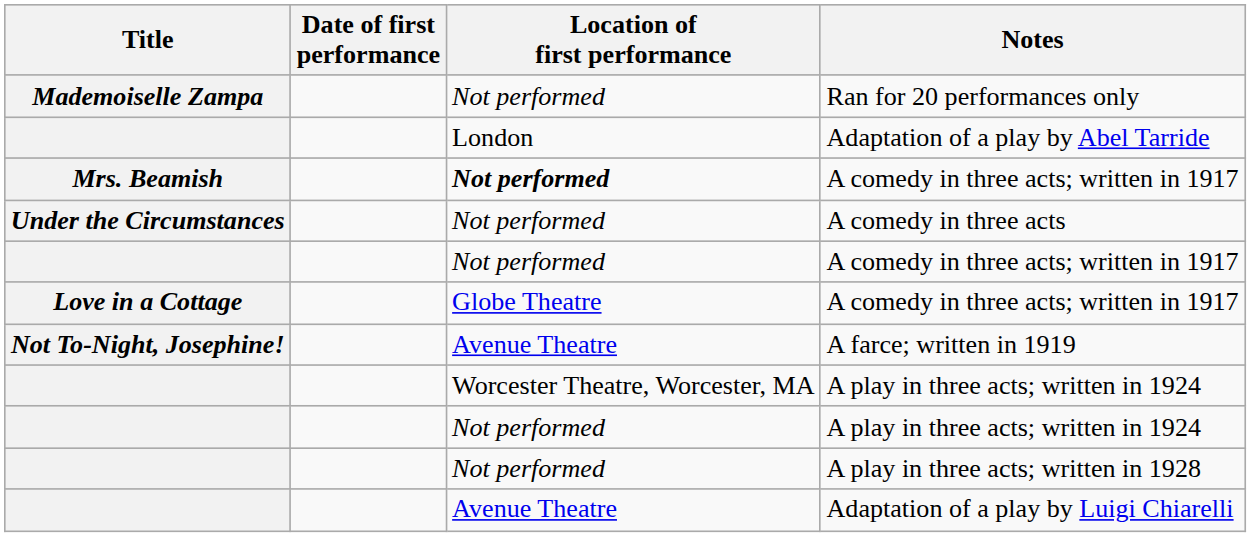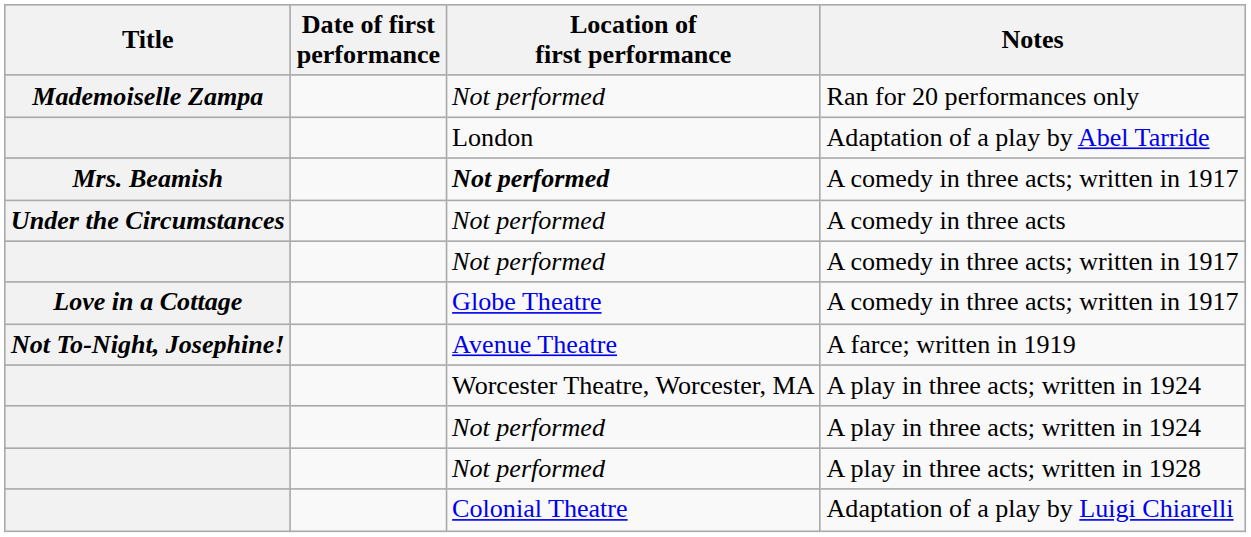Adaptation of a play by Luigi Chiarelli | Location of first performance: Avenue Theatre -> Colonial Theatre
